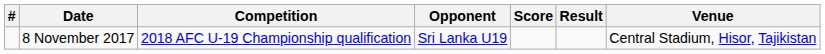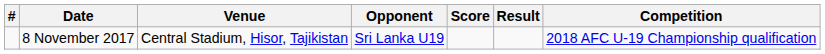columns swapped: Venue <-> Competition
